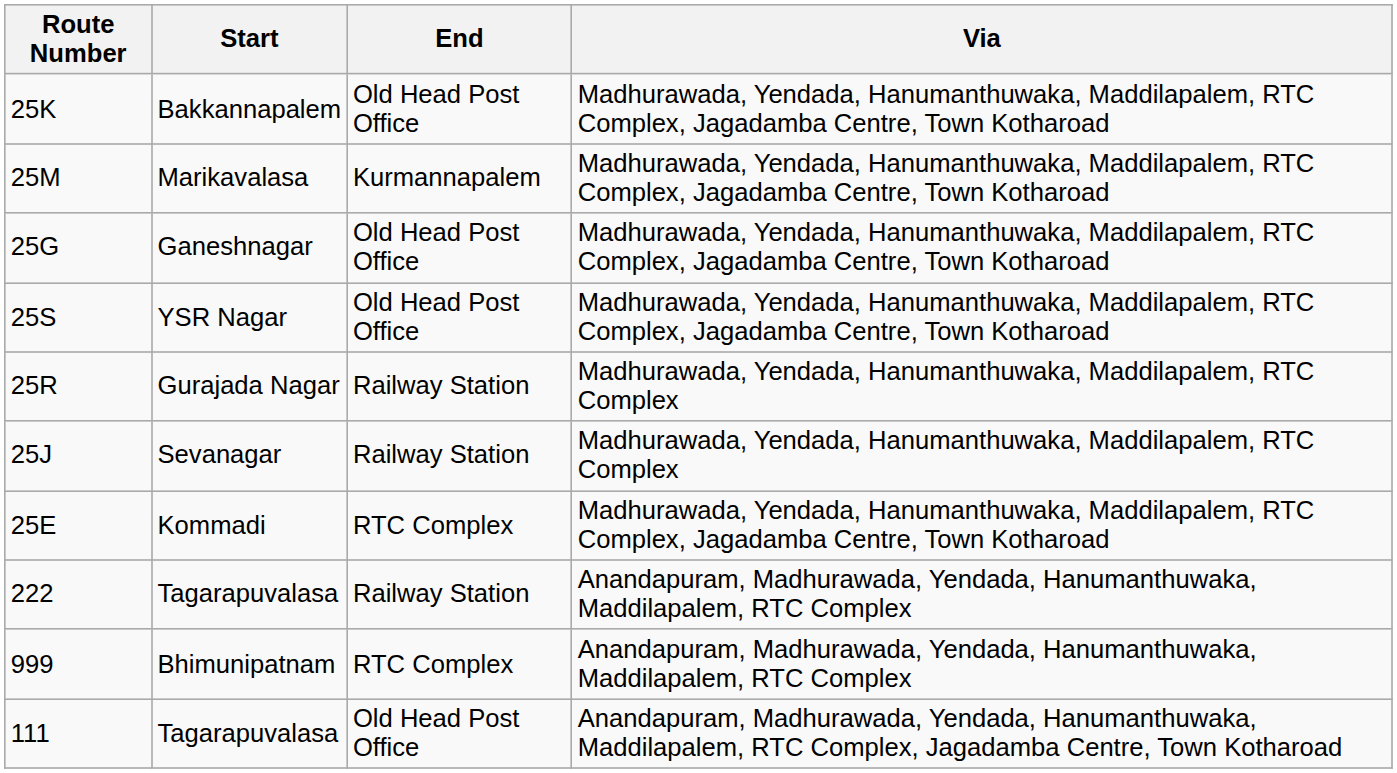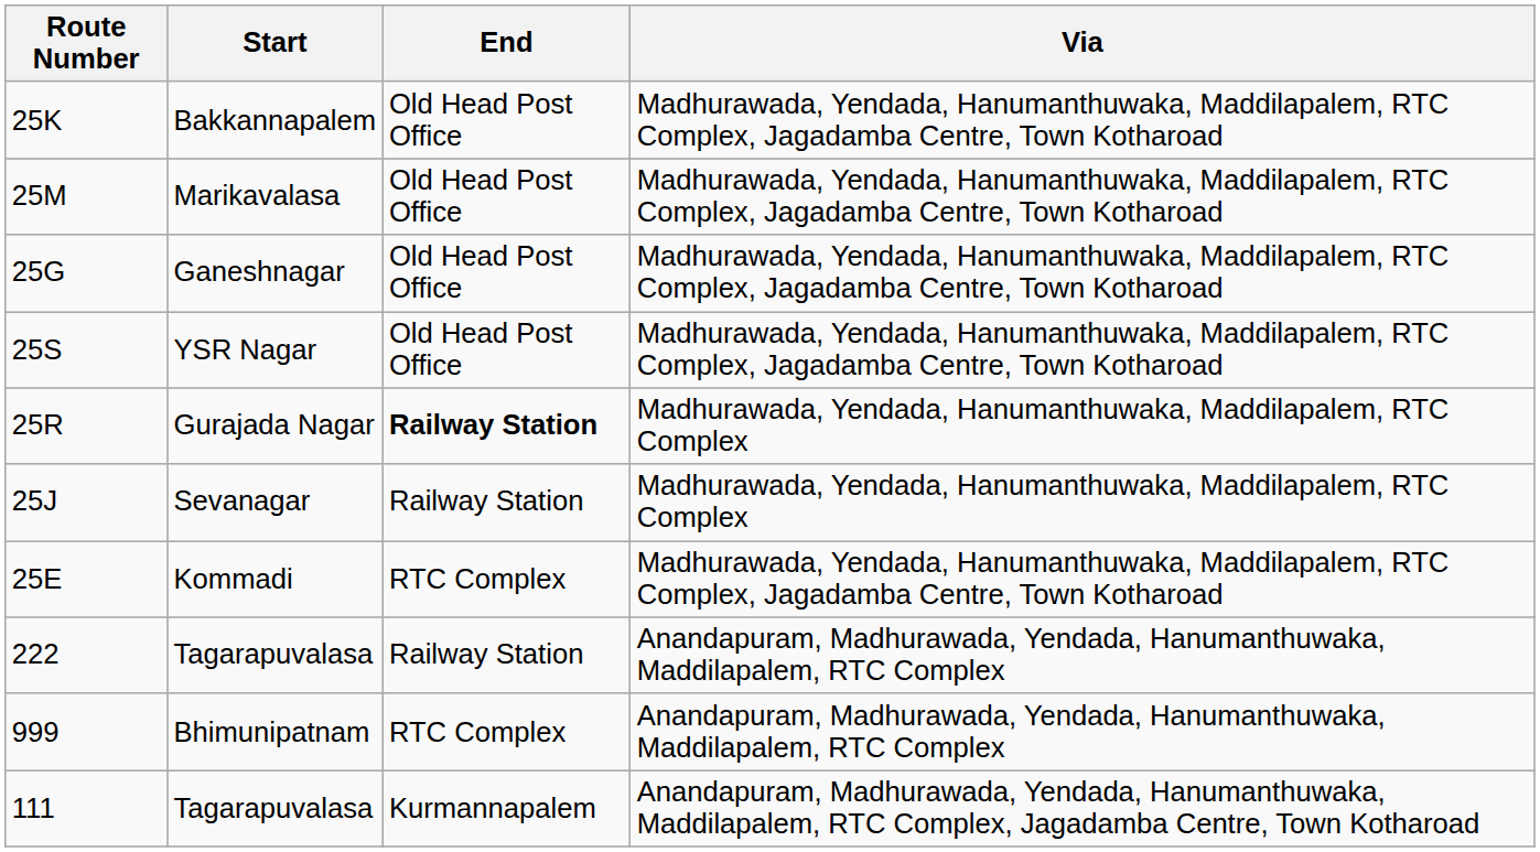Marikavalasa | End: Kurmannapalem -> Old Head Post Office
Gurajada Nagar | End: normal -> bold
111 / Tagarapuvalasa | End: Old Head Post Office -> Kurmannapalem
